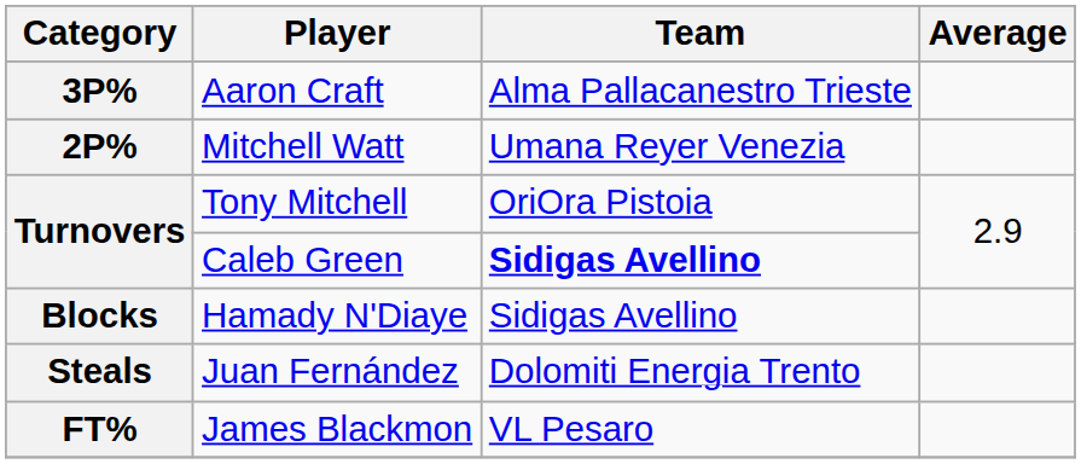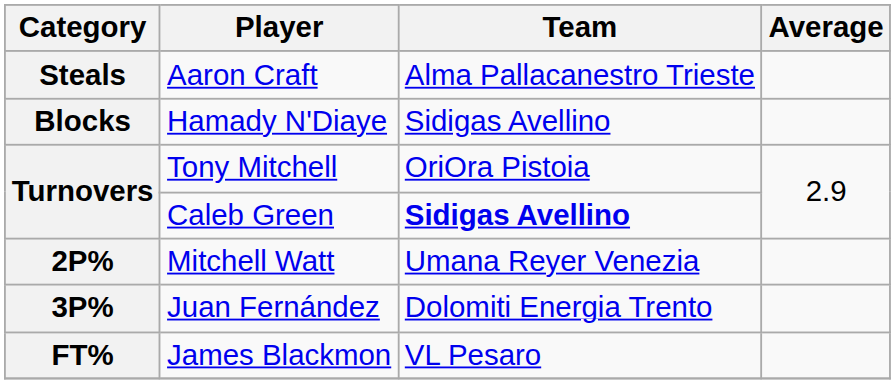Aaron Craft | Category: 3P% -> Steals
rows swapped: Hamady N'Diaye <-> Mitchell Watt
Juan Fernández | Category: Steals -> 3P%
